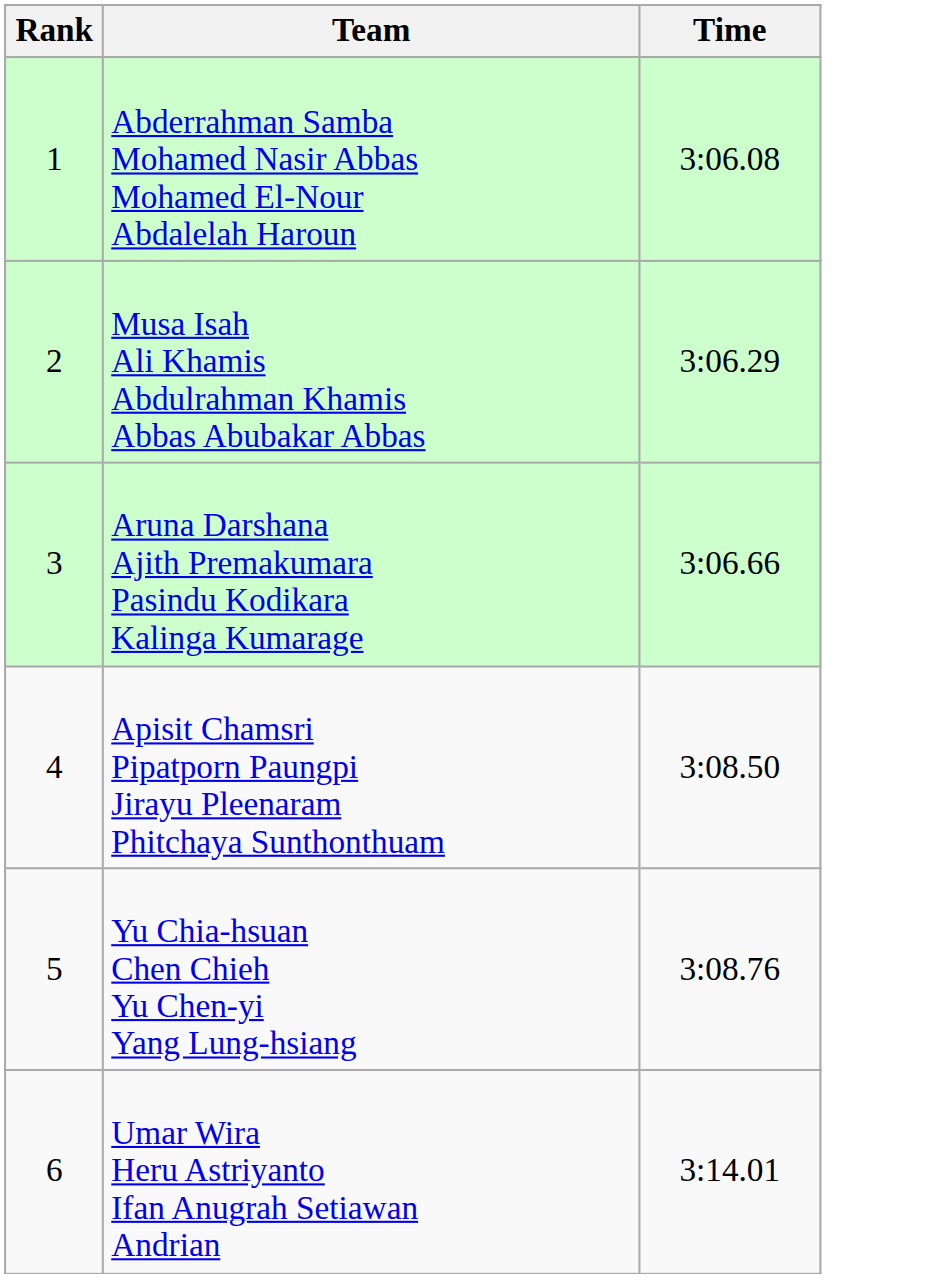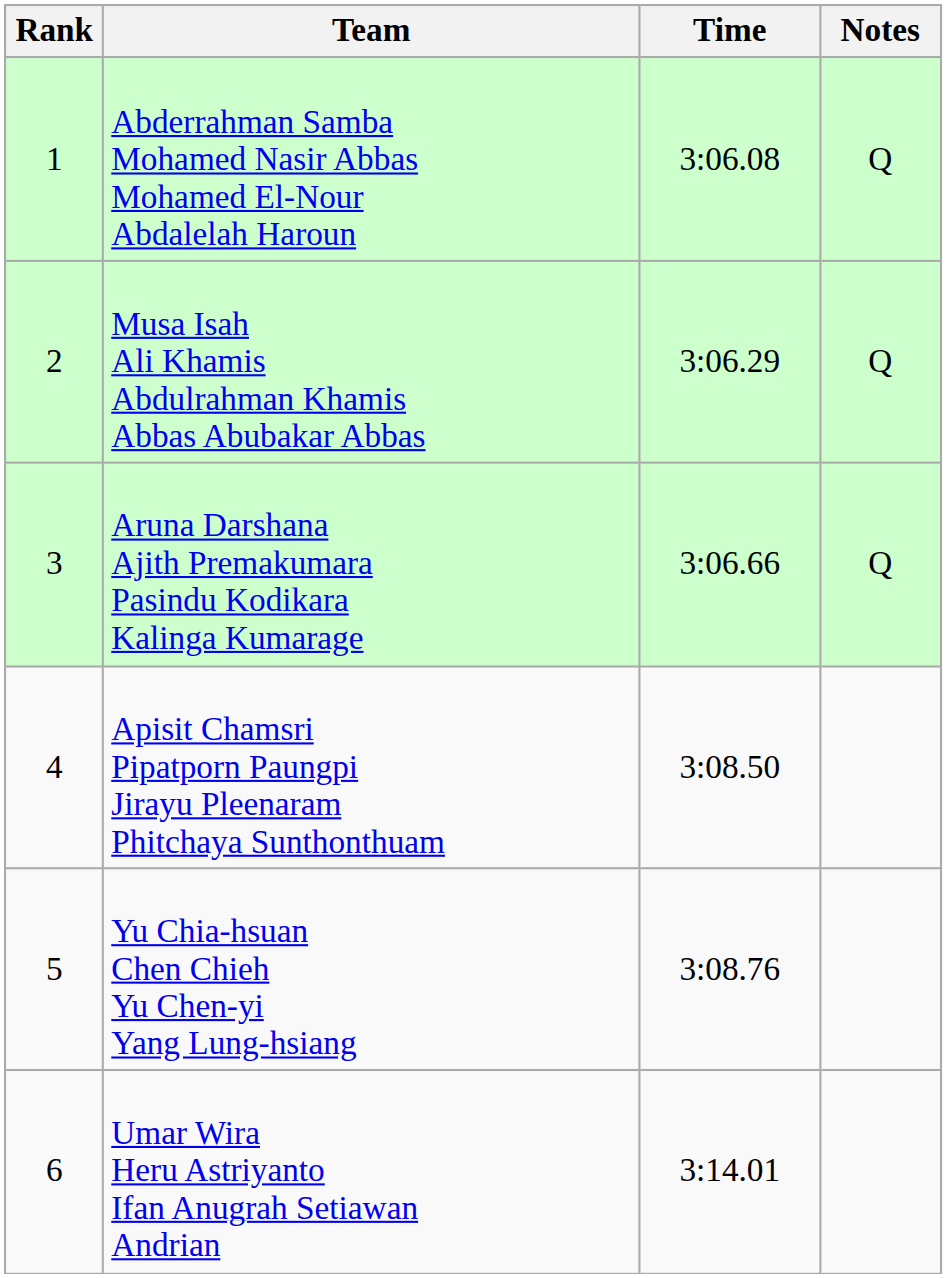+ column: Notes | Q | Q | Q
